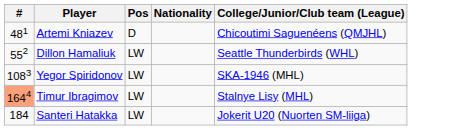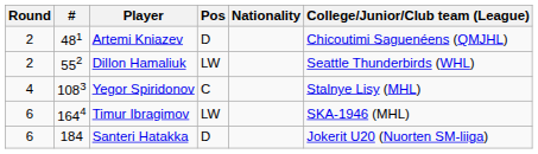+ column: Round | 2 | 2 | 4 | 6 | 6
Yegor Spiridonov | Pos: LW -> C
Yegor Spiridonov | College/Junior/Club team (League): SKA-1946 (MHL) -> Stalnye Lisy (MHL)
Timur Ibragimov | #: lightsalmon background -> no background
Timur Ibragimov | College/Junior/Club team (League): Stalnye Lisy (MHL) -> SKA-1946 (MHL)
Santeri Hatakka | Pos: LW -> D
